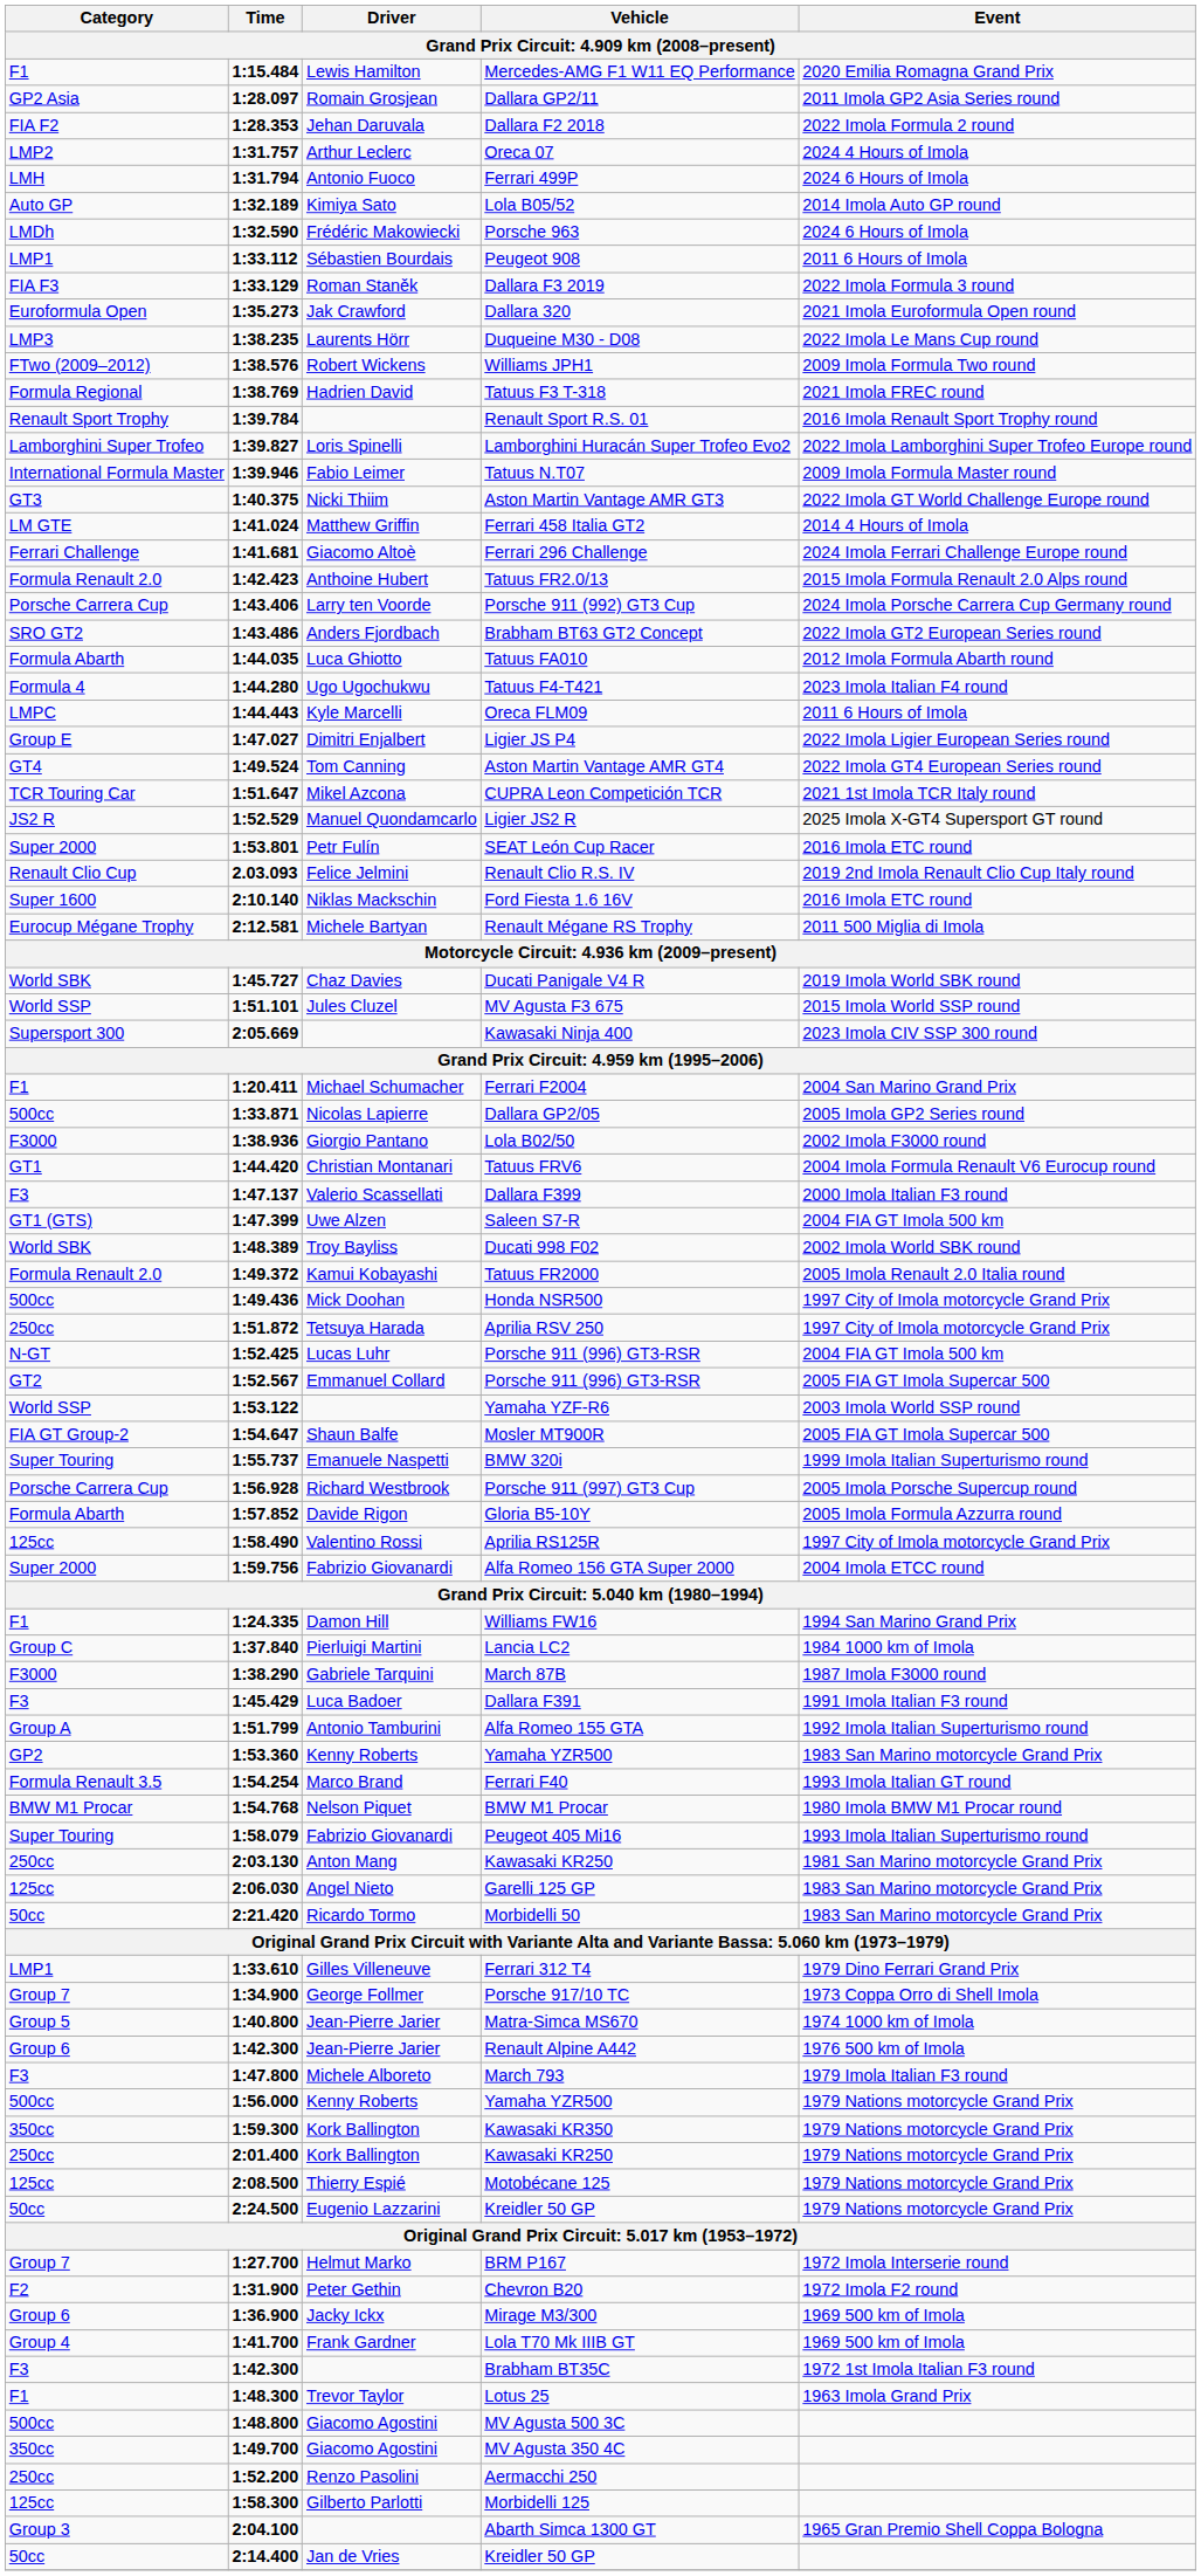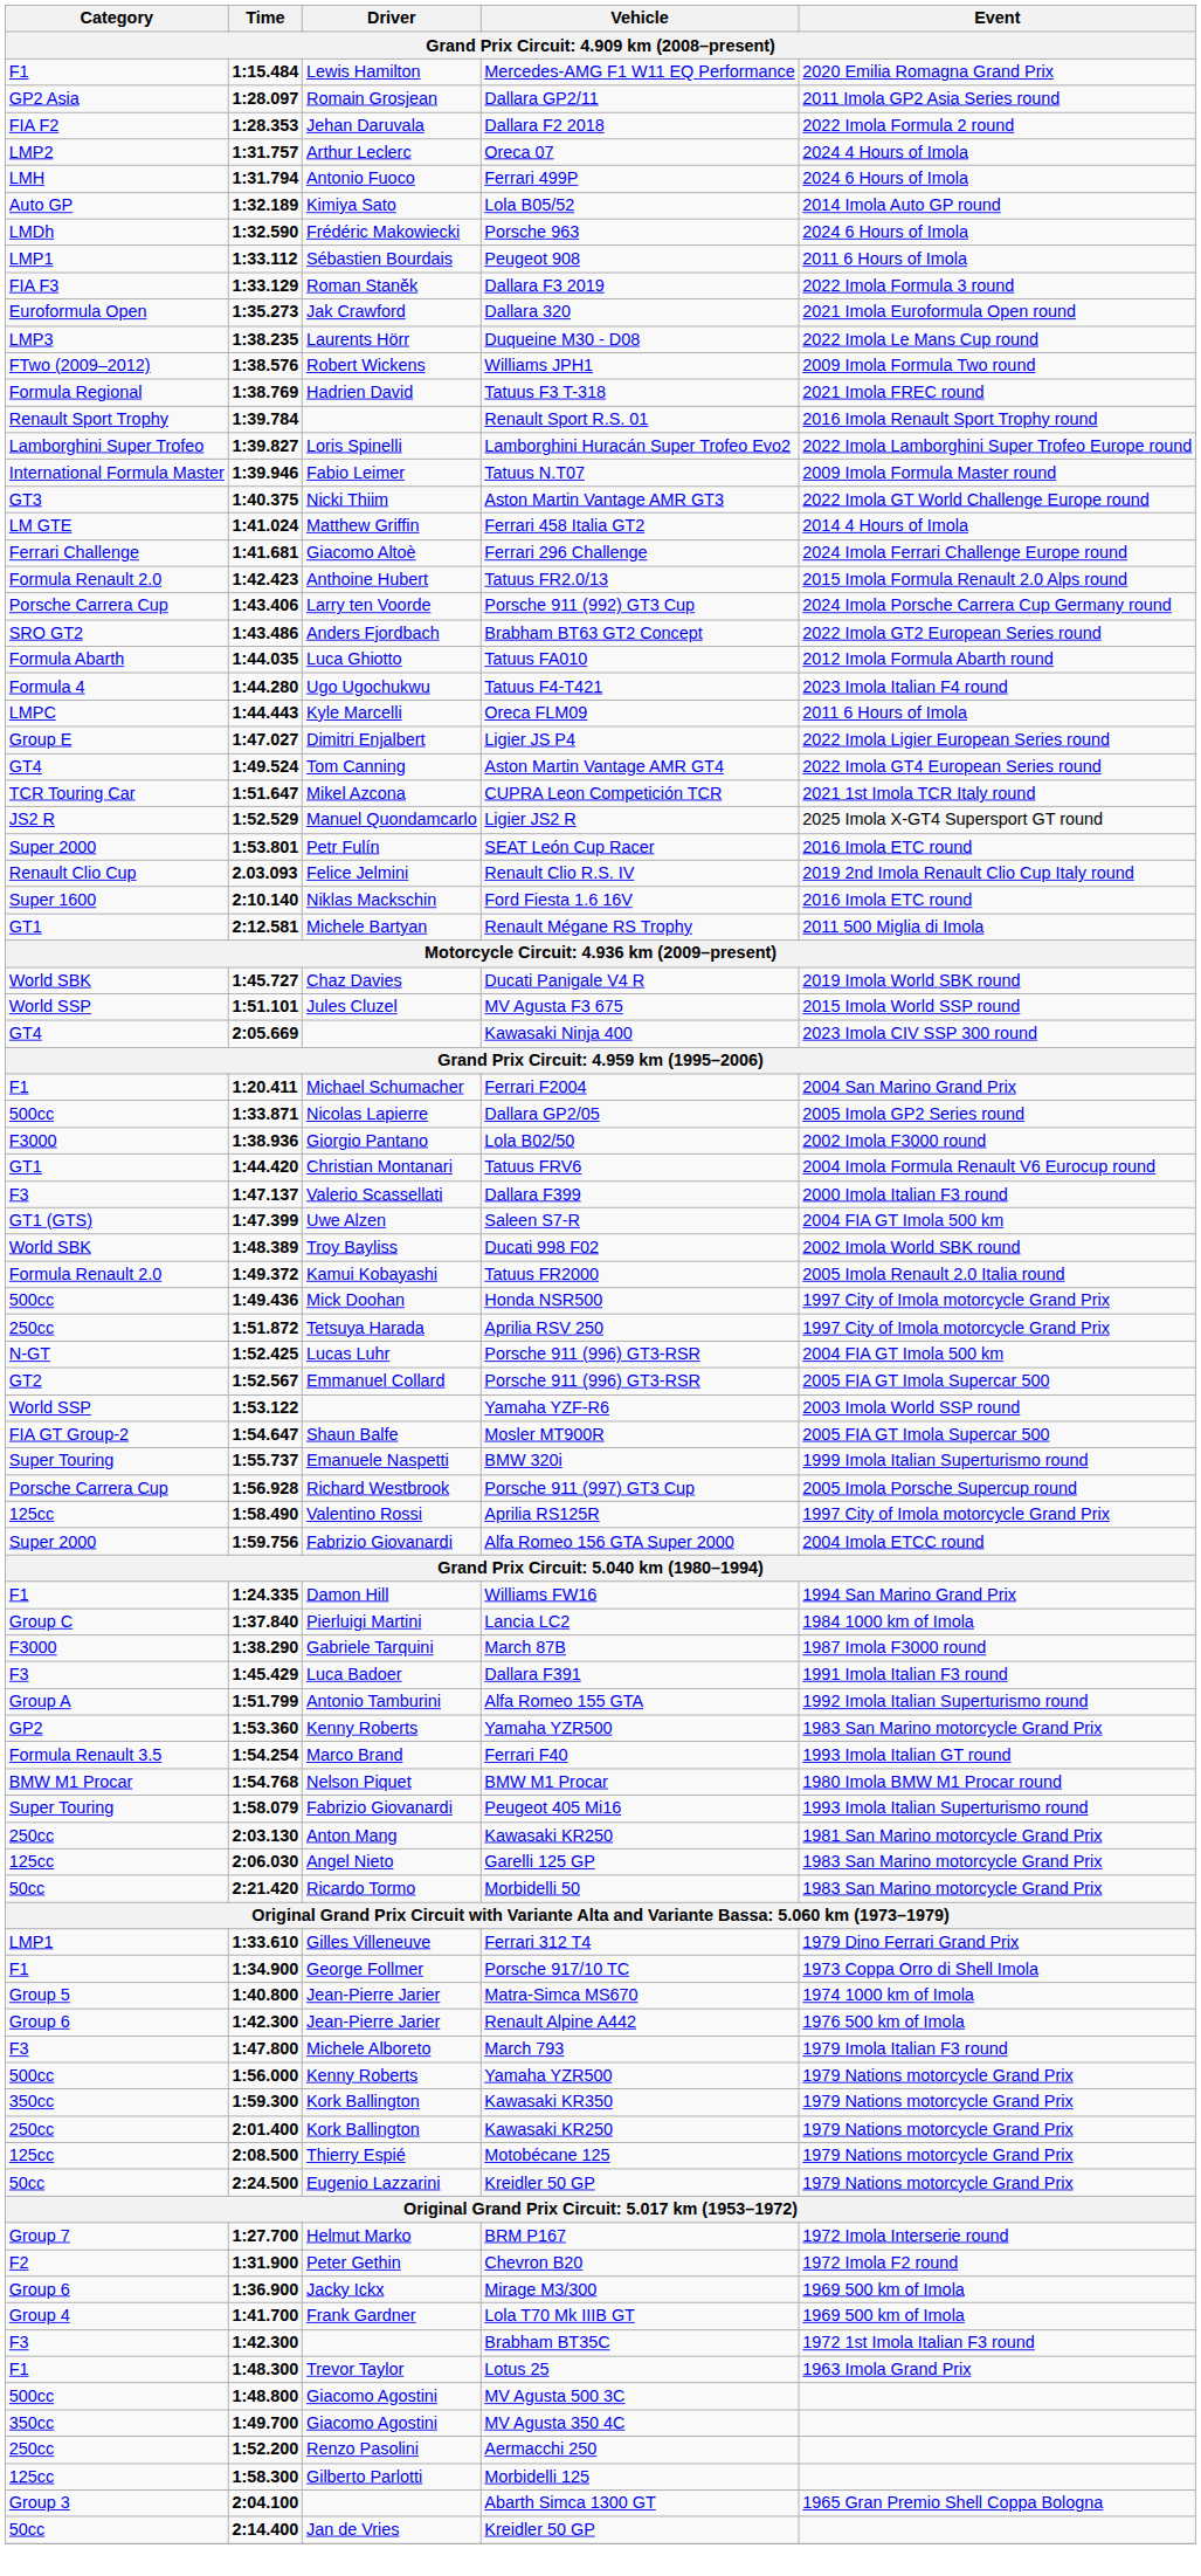Renault Mégane RS Trophy | Category: Eurocup Mégane Trophy -> GT1
Kawasaki Ninja 400 | Category: Supersport 300 -> GT4
- row: Formula Abarth | 1:57.852 | Davide Rigon | Gloria B5-10Y | 2005 Imola Formula Azzurra round
Porsche 917/10 TC | Category: Group 7 -> F1
